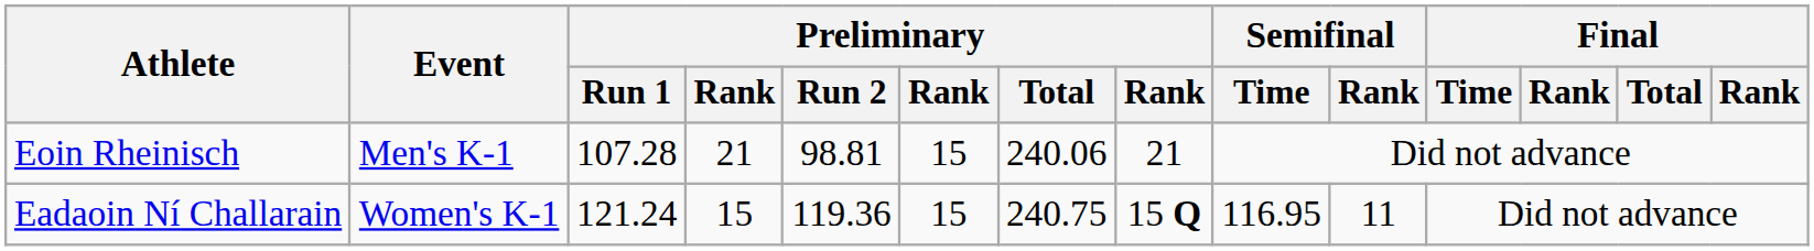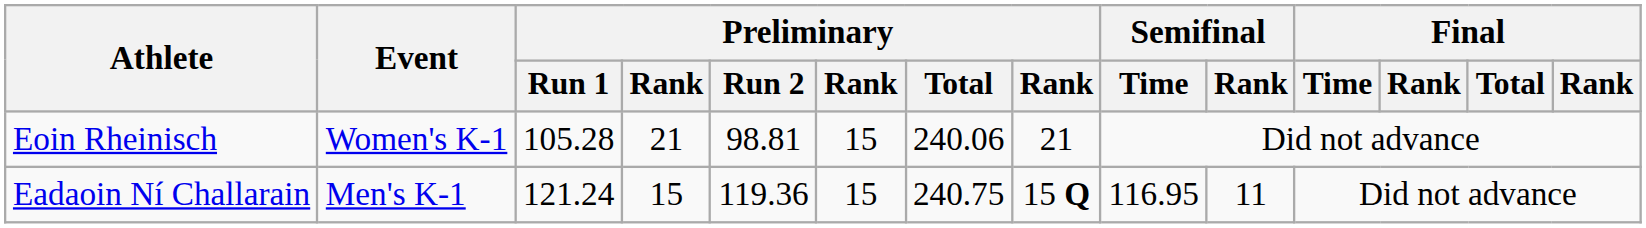Eoin Rheinisch | Event: Men's K-1 -> Women's K-1
Eoin Rheinisch | Preliminary / Run 1: 107.28 -> 105.28
Eadaoin Ní Challarain | Event: Women's K-1 -> Men's K-1
